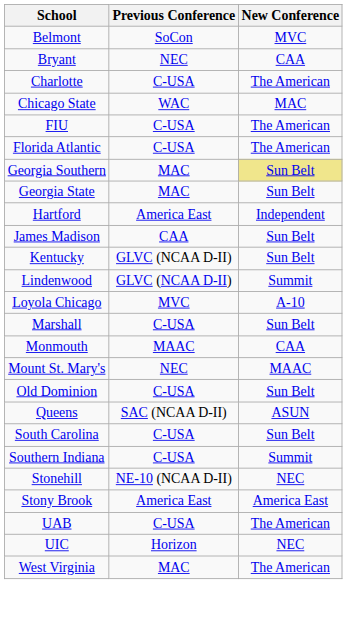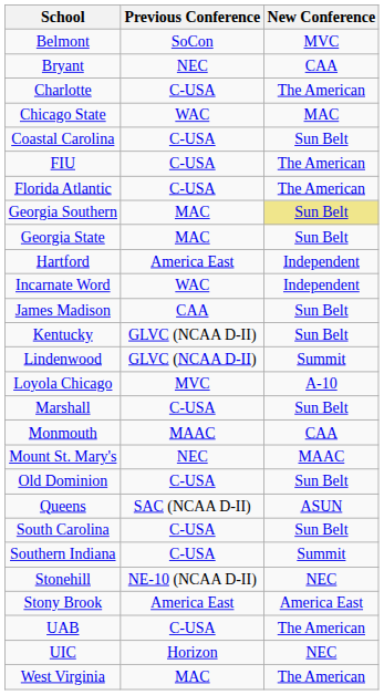+ row: Coastal Carolina | C-USA | Sun Belt
+ row: Incarnate Word | WAC | Independent
